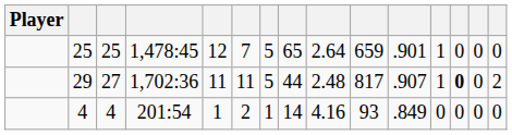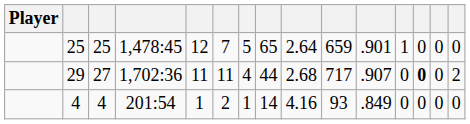29 | column 7: 5 -> 4
29 | column 9: 2.48 -> 2.68
29 | column 10: 817 -> 717
29 | column 12: 1 -> 0
